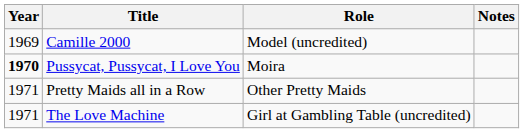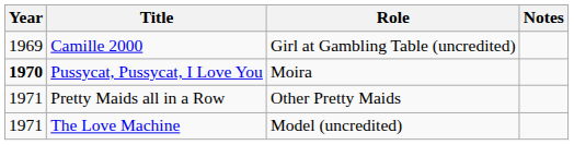Camille 2000 | Role: Model (uncredited) -> Girl at Gambling Table (uncredited)
The Love Machine | Role: Girl at Gambling Table (uncredited) -> Model (uncredited)
